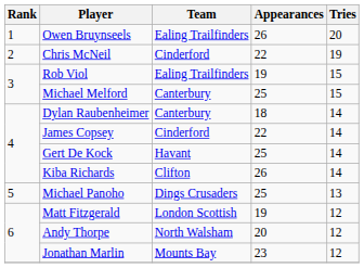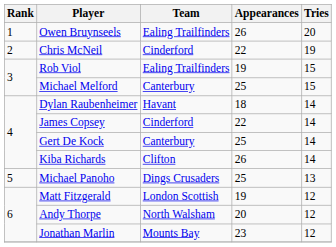Dylan Raubenheimer | Team: Canterbury -> Havant
Gert De Kock | Team: Havant -> Canterbury
